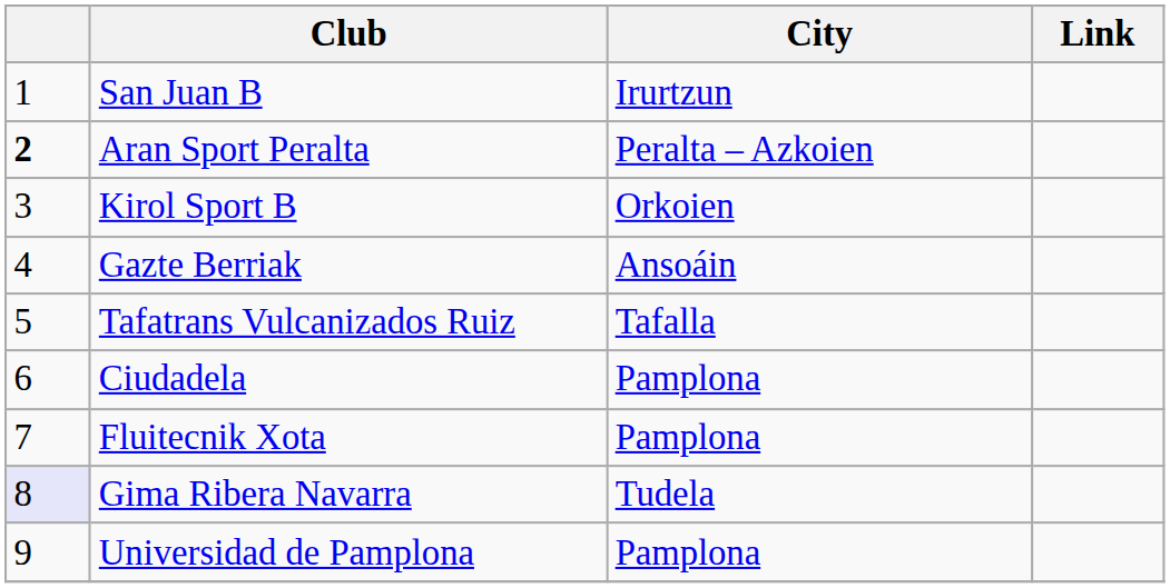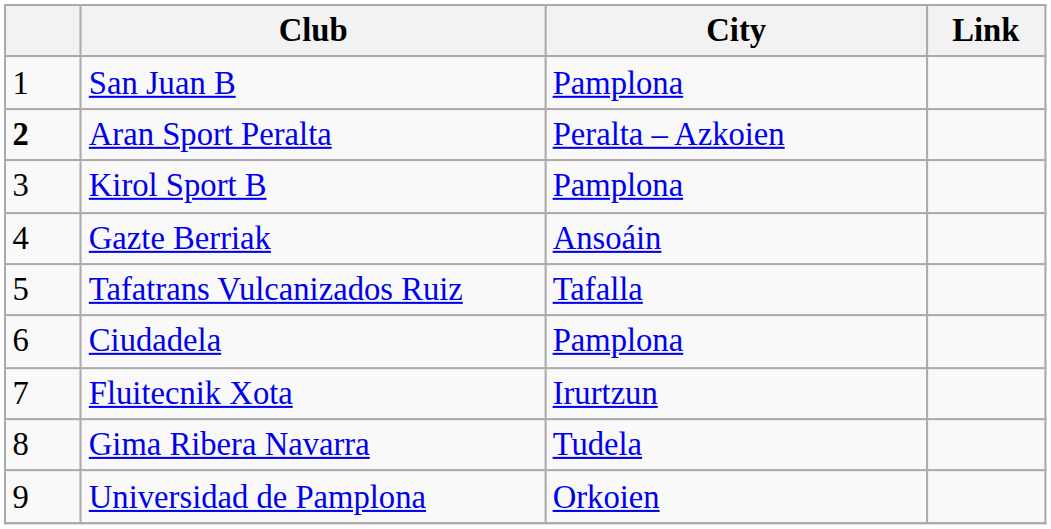San Juan B | City: Irurtzun -> Pamplona
Kirol Sport B | City: Orkoien -> Pamplona
Fluitecnik Xota | City: Pamplona -> Irurtzun
Gima Ribera Navarra | column 1: lavender background -> no background
Universidad de Pamplona | City: Pamplona -> Orkoien
